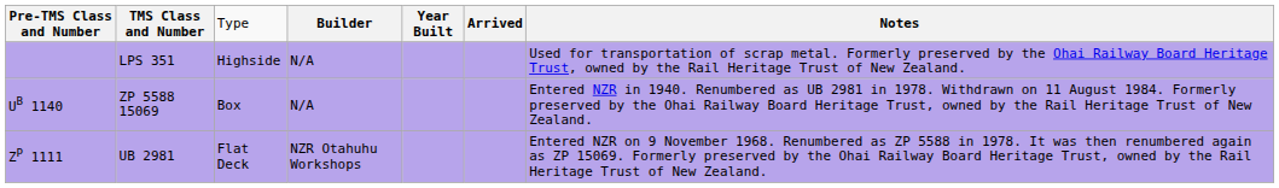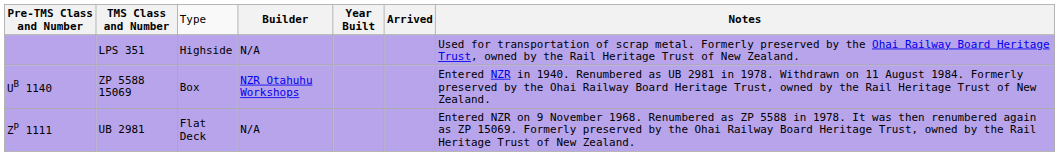UB 1140 | column 4: N/A -> NZR Otahuhu Workshops
ZP 1111 | column 4: NZR Otahuhu Workshops -> N/A
